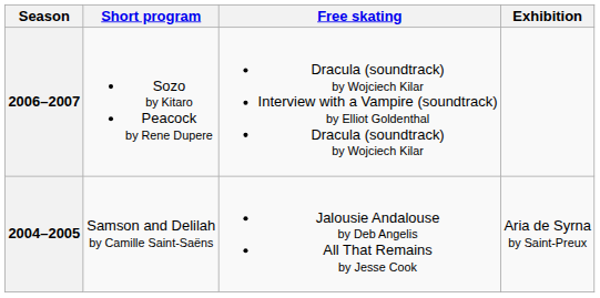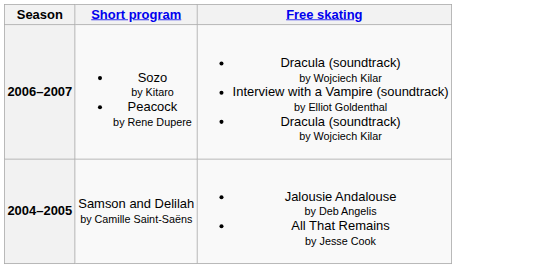- column: Exhibition | Aria de Syrna by Saint-Preux
